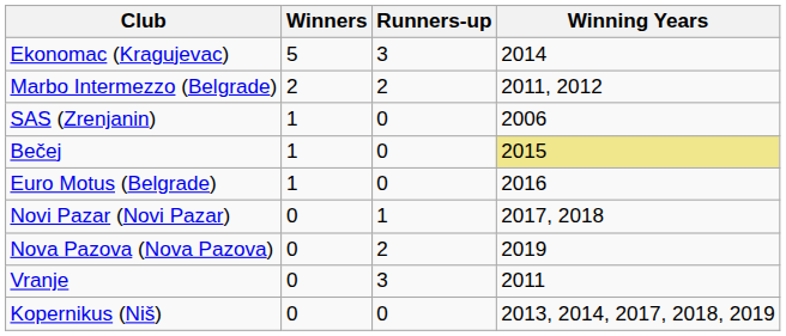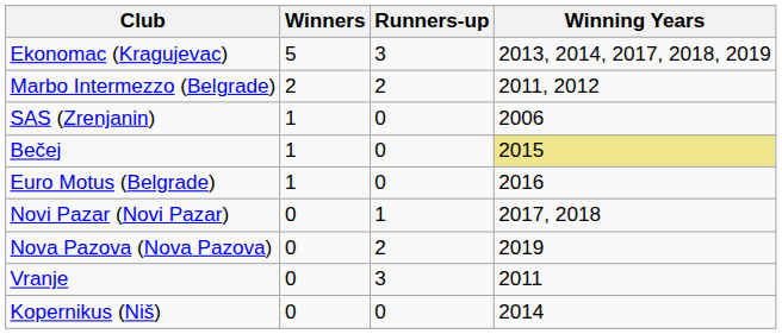Ekonomac (Kragujevac) | Winning Years: 2014 -> 2013, 2014, 2017, 2018, 2019
Kopernikus (Niš) | Winning Years: 2013, 2014, 2017, 2018, 2019 -> 2014
